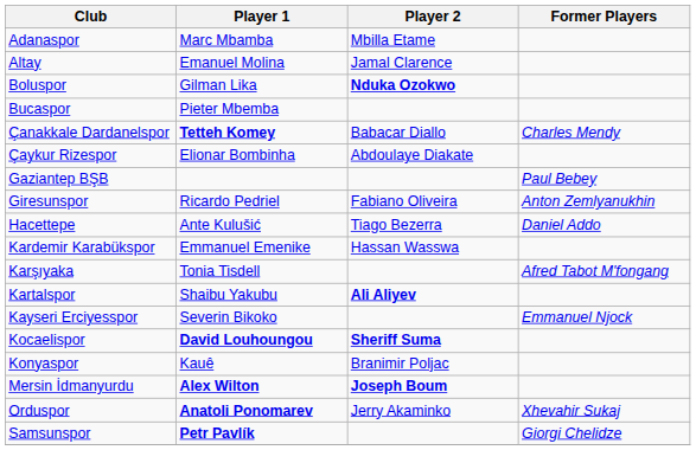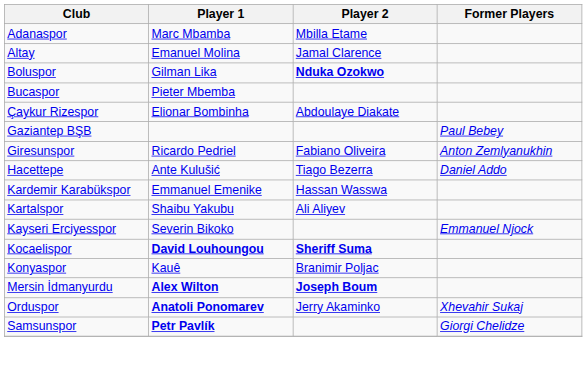- row: Çanakkale Dardanelspor | Tetteh Komey | Babacar Diallo | Charles Mendy
- row: Karşıyaka | Tonia Tisdell | Afred Tabot M'fongang
Kartalspor | Player 2: bold -> normal
